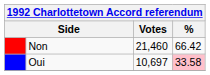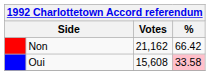Non | Votes: 21,460 -> 21,162
Oui | Votes: 10,697 -> 15,608
